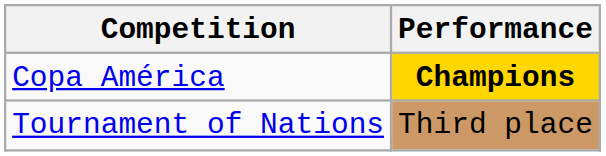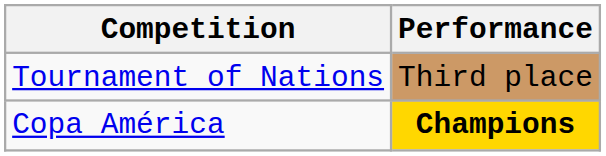rows swapped: Copa América <-> Tournament of Nations
